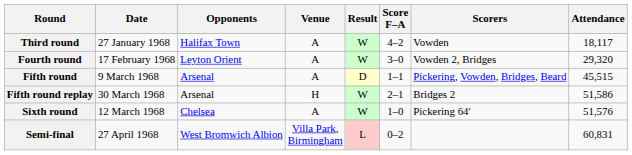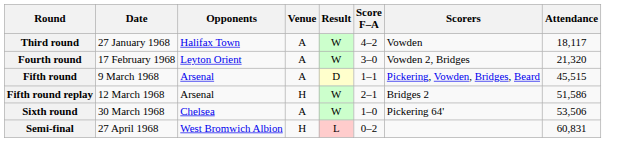Fourth round | Attendance: 29,320 -> 21,320
Fifth round replay | Date: 30 March 1968 -> 12 March 1968
Sixth round | Date: 12 March 1968 -> 30 March 1968
Sixth round | Attendance: 51,576 -> 53,506
Semi-final | Venue: Villa Park, Birmingham -> H
